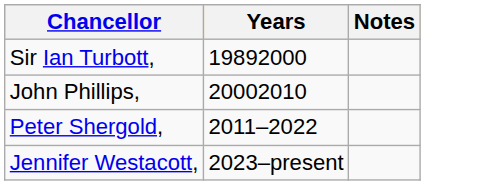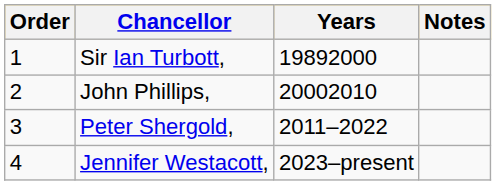+ column: Order | 1 | 2 | 3 | 4
